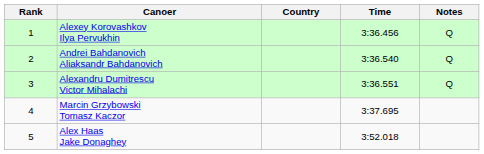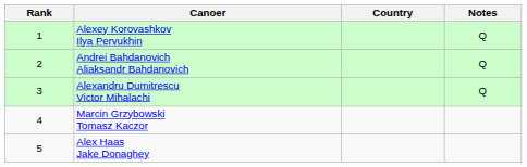- column: Time | 3:36.456 | 3:36.540 | 3:36.551 | 3:37.695 | 3:52.018
